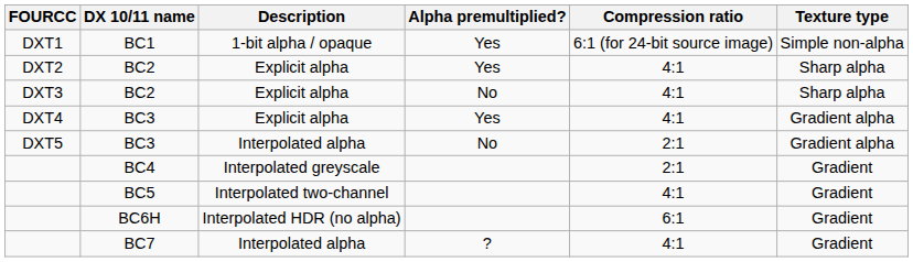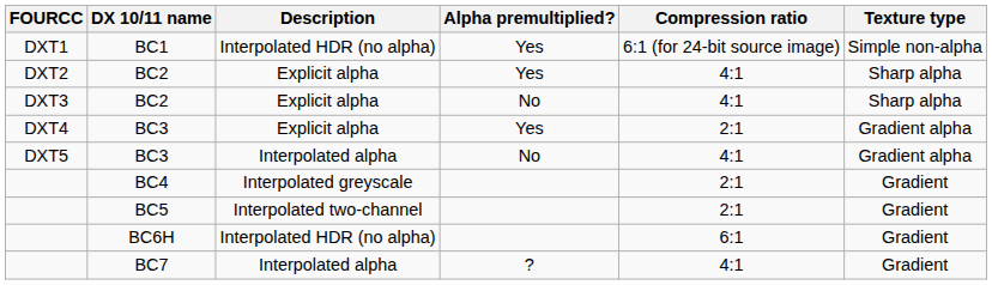BC1 | Description: 1-bit alpha / opaque -> Interpolated HDR (no alpha)
DXT4 / BC3 | Compression ratio: 4:1 -> 2:1
DXT5 / BC3 | Compression ratio: 2:1 -> 4:1
BC5 | Compression ratio: 4:1 -> 2:1
